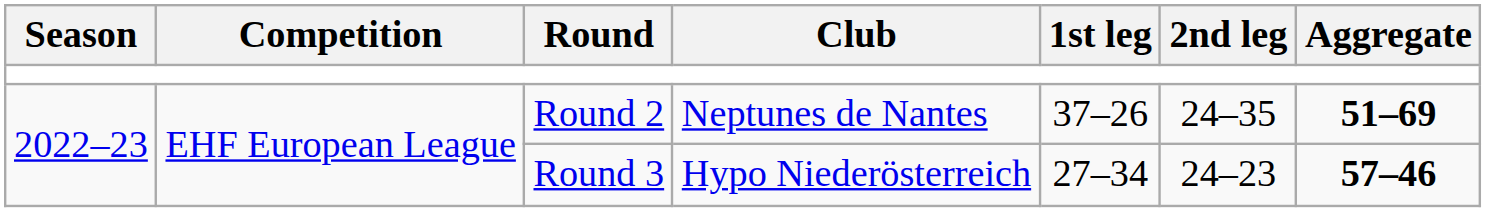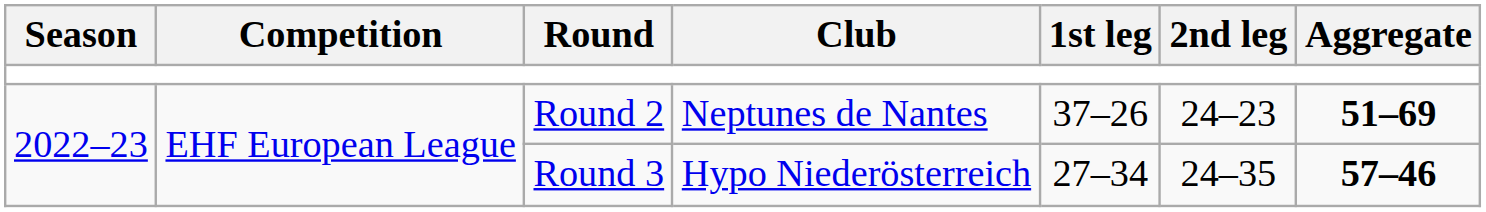Round 2 | 2nd leg: 24–35 -> 24–23
Round 3 | 2nd leg: 24–23 -> 24–35
